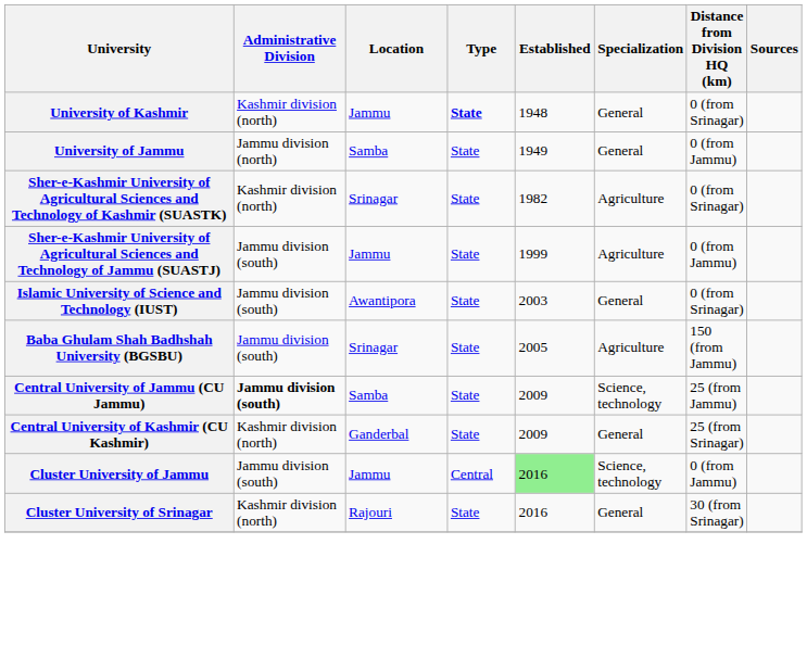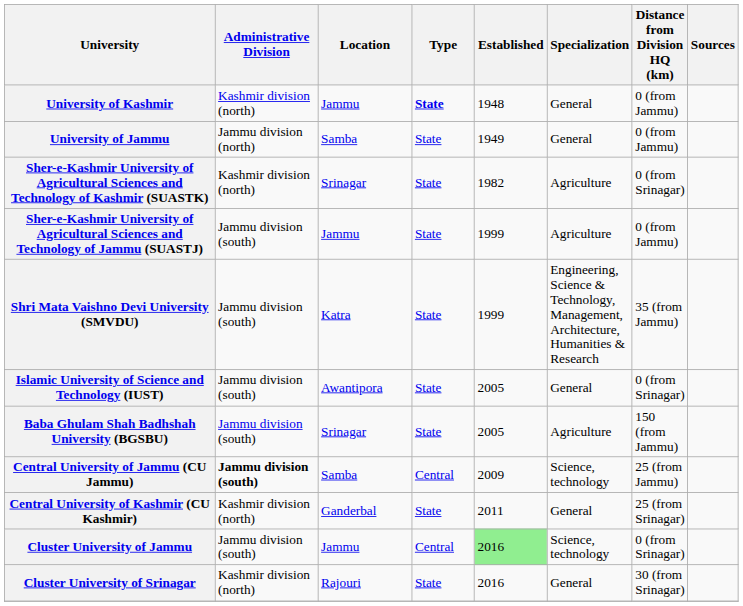University of Kashmir | Distance from Division HQ (km): 0 (from Srinagar) -> 0 (from Jammu)
+ row: Shri Mata Vaishno Devi University (SMVDU) | Jammu division (south) | Katra | State | 1999 | Engineering, Science & Technology, Management, Architecture, Humanities & Research | 35 (from Jammu)
Islamic University of Science and Technology (IUST) | Established: 2003 -> 2005
Central University of Jammu (CU Jammu) | Type: State -> Central
Central University of Kashmir (CU Kashmir) | Established: 2009 -> 2011
Cluster University of Jammu | Distance from Division HQ (km): 0 (from Jammu) -> 0 (from Srinagar)
